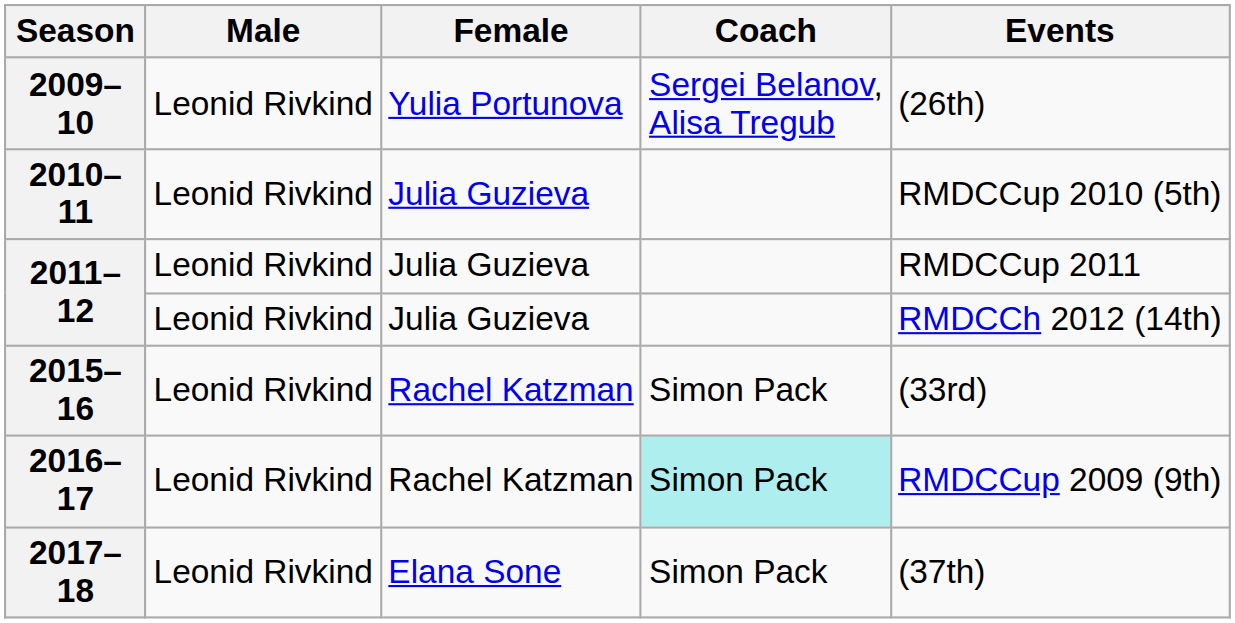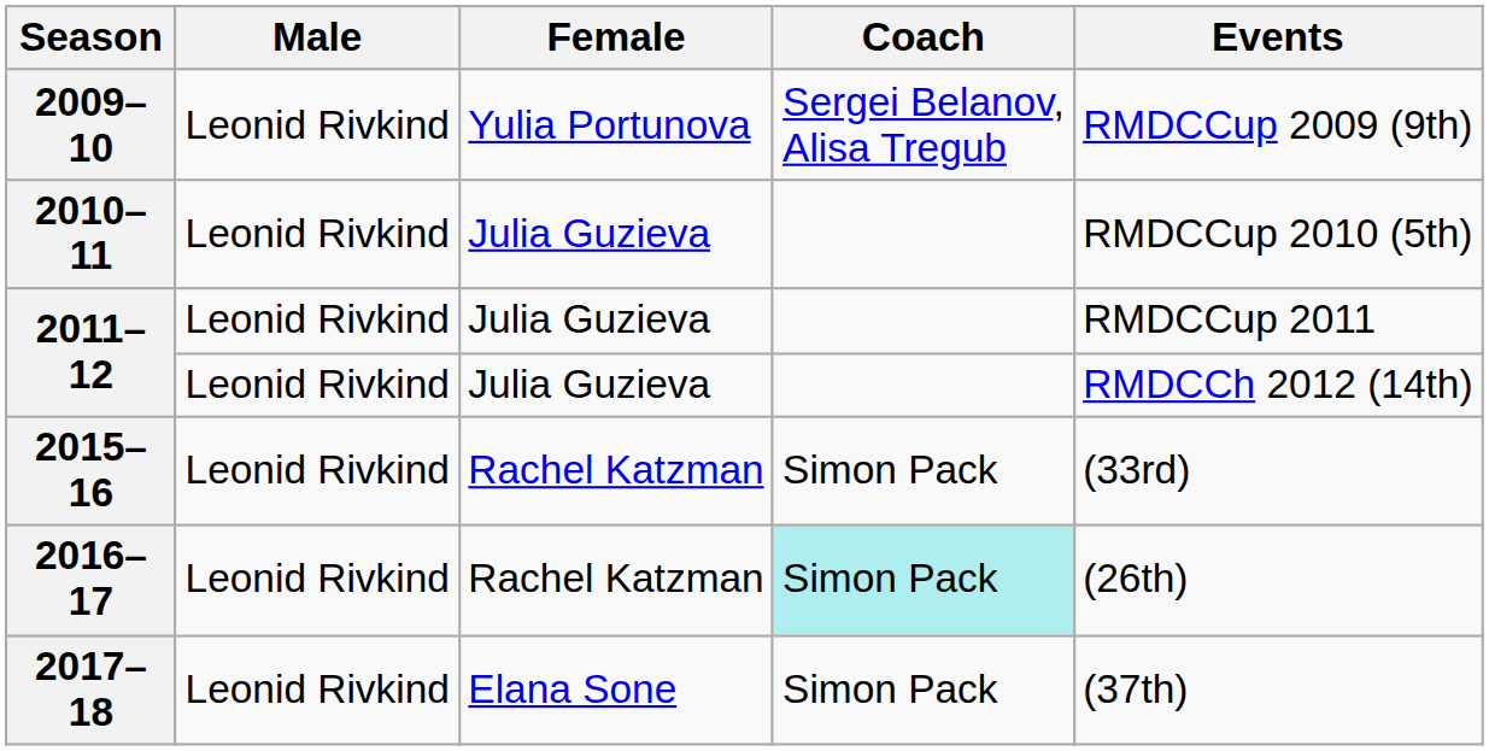2009–10 | Events: (26th) -> RMDCCup 2009 (9th)
2016–17 | Events: RMDCCup 2009 (9th) -> (26th)
